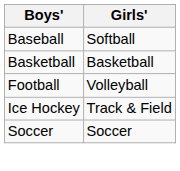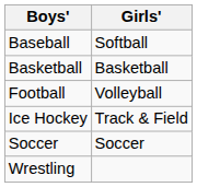+ row: Wrestling
